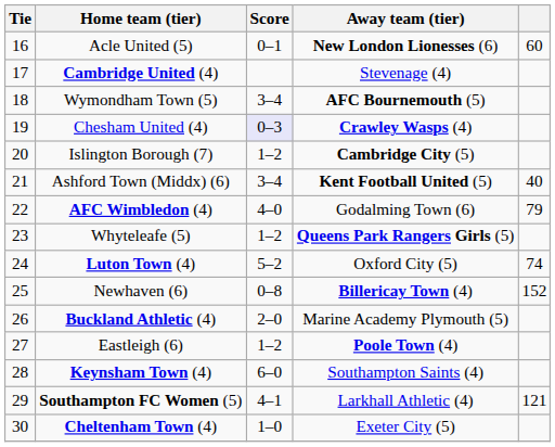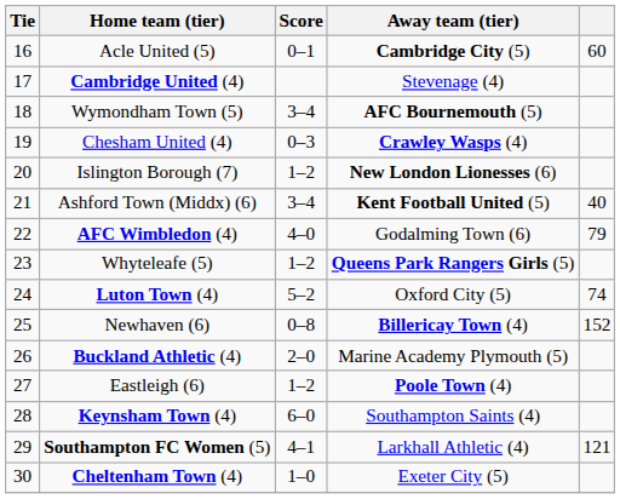Acle United (5) | Away team (tier): New London Lionesses (6) -> Cambridge City (5)
Chesham United (4) | Score: lavender background -> no background
Islington Borough (7) | Away team (tier): Cambridge City (5) -> New London Lionesses (6)
